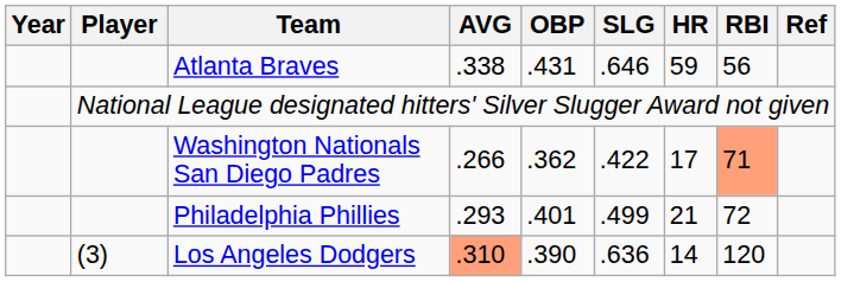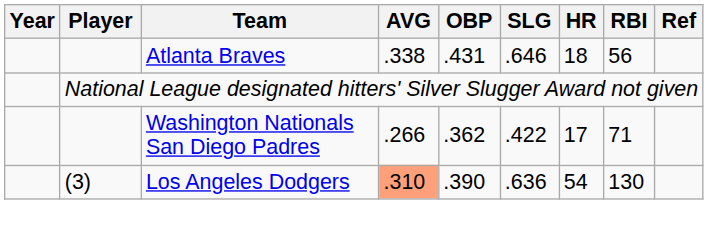Atlanta Braves | HR: 59 -> 18
Washington Nationals San Diego Padres | RBI: lightsalmon background -> no background
- row: Philadelphia Phillies | .293 | .401 | .499 | 21 | 72
Los Angeles Dodgers | HR: 14 -> 54
Los Angeles Dodgers | RBI: 120 -> 130
